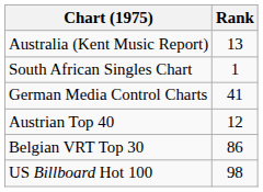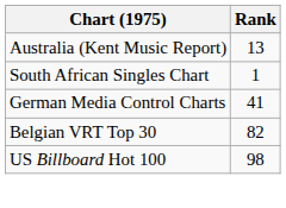- row: Austrian Top 40 | 12
Belgian VRT Top 30 | Rank: 86 -> 82
